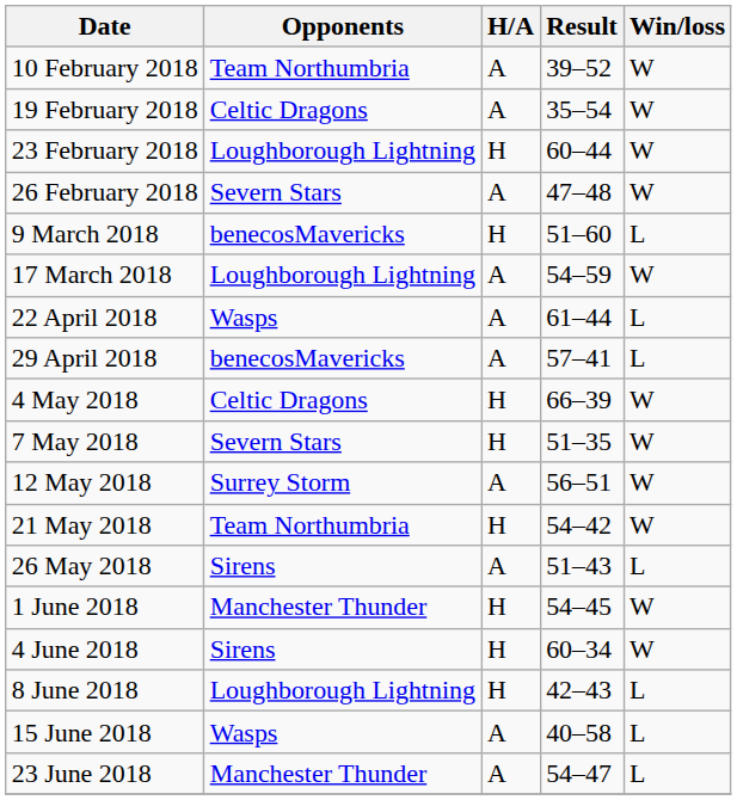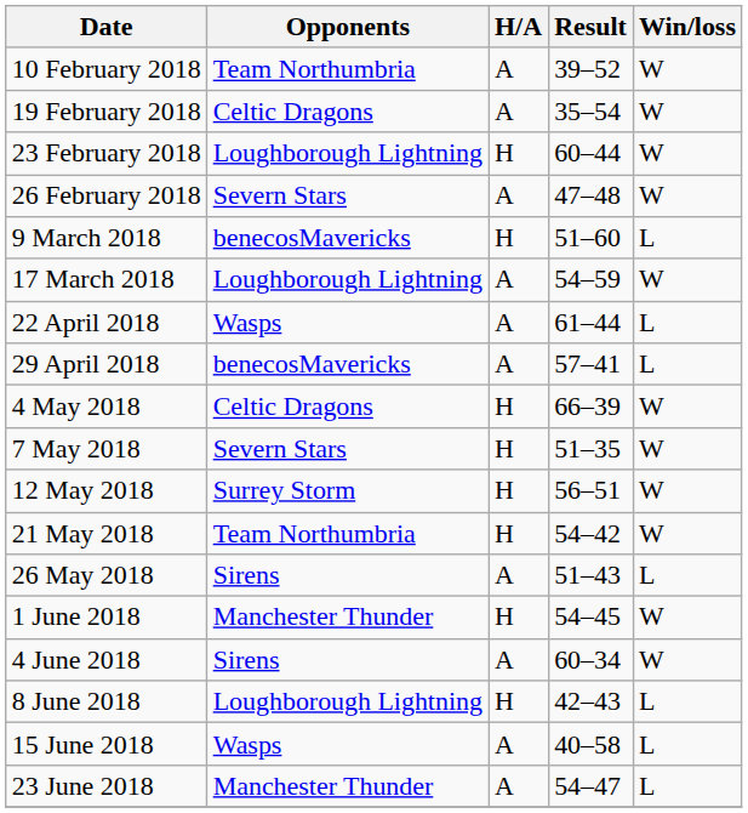12 May 2018 | H/A: A -> H
4 June 2018 | H/A: H -> A
